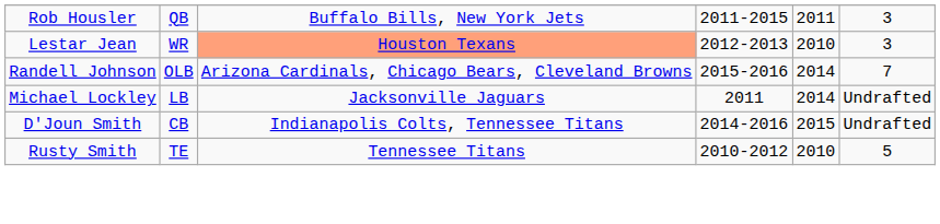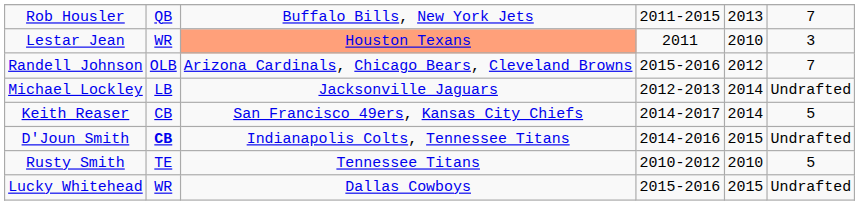Rob Housler | column 5: 2011 -> 2013
Rob Housler | column 6: 3 -> 7
Lestar Jean | column 4: 2012-2013 -> 2011
Randell Johnson | column 5: 2014 -> 2012
Michael Lockley | column 4: 2011 -> 2012-2013
+ row: Keith Reaser | CB | San Francisco 49ers, Kansas City Chiefs | 2014-2017 | 2014 | 5
D'Joun Smith | column 2: normal -> bold
+ row: Lucky Whitehead | WR | Dallas Cowboys | 2015-2016 | 2015 | Undrafted
